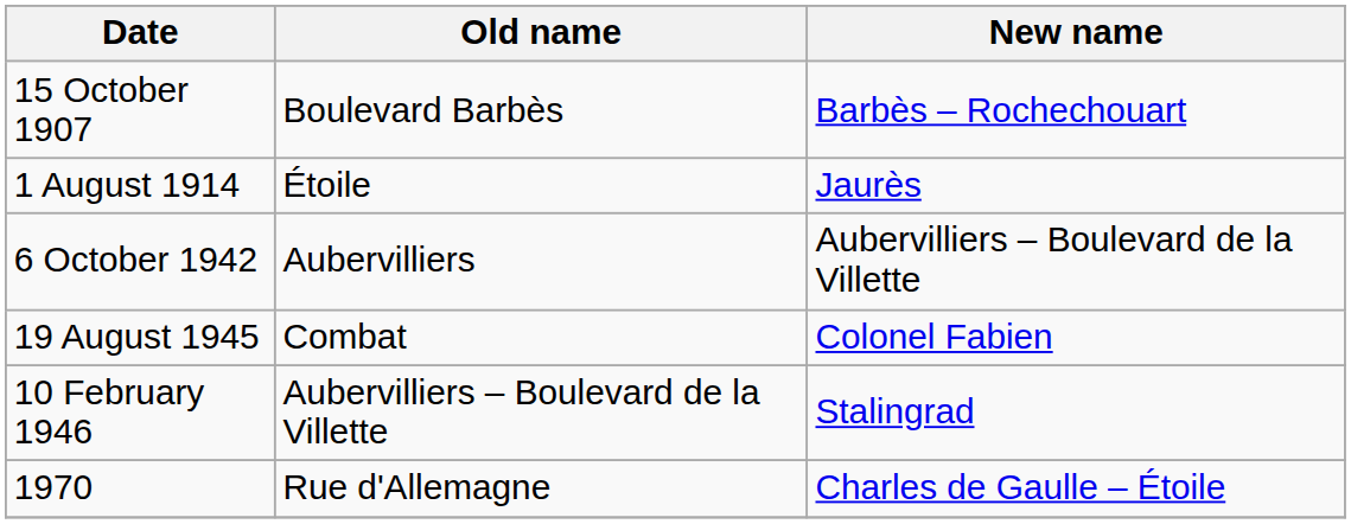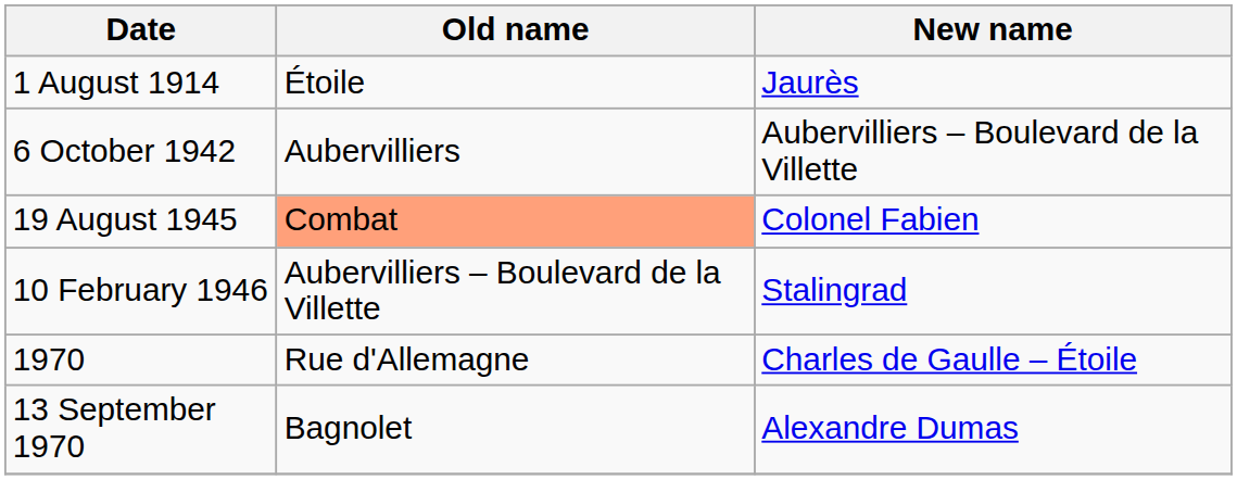- row: 15 October 1907 | Boulevard Barbès | Barbès – Rochechouart
19 August 1945 | Old name: no background -> lightsalmon background
+ row: 13 September 1970 | Bagnolet | Alexandre Dumas
